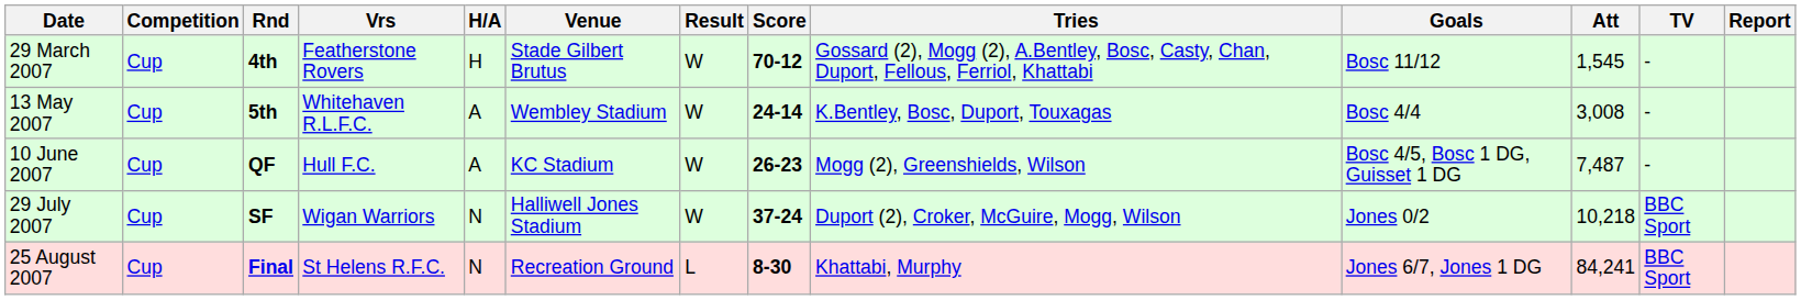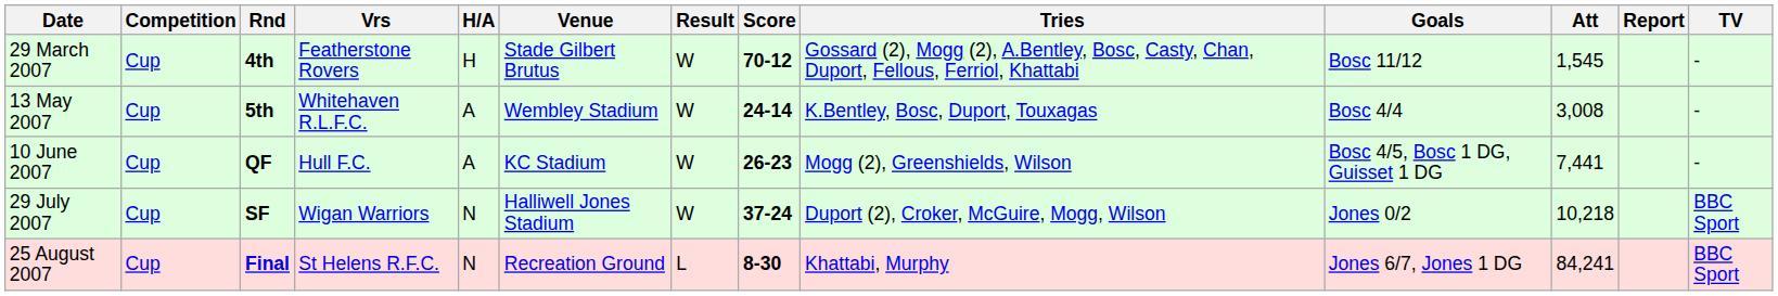columns swapped: TV <-> Report
10 June 2007 | Att: 7,487 -> 7,441
